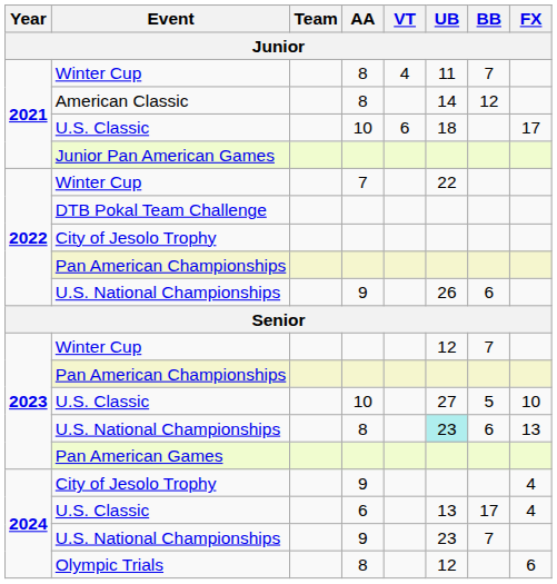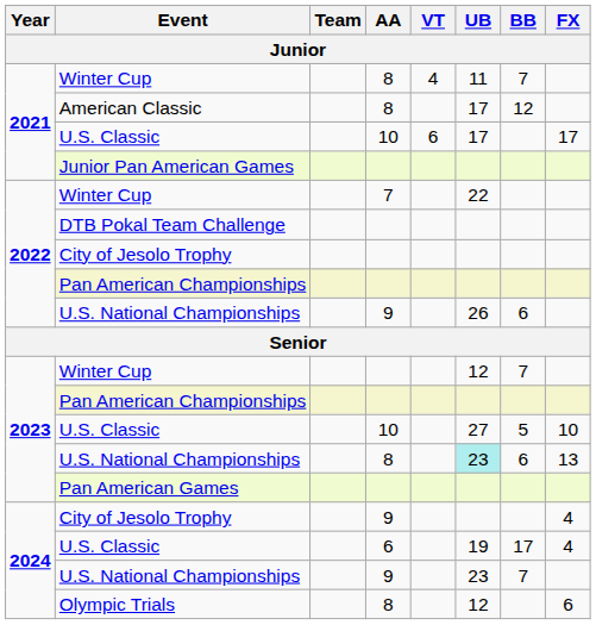American Classic | UB: 14 -> 17
2021 / U.S. Classic | UB: 18 -> 17
2024 / U.S. Classic | UB: 13 -> 19
